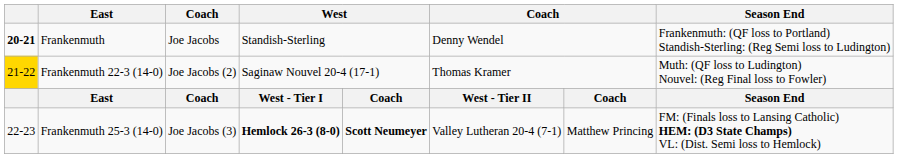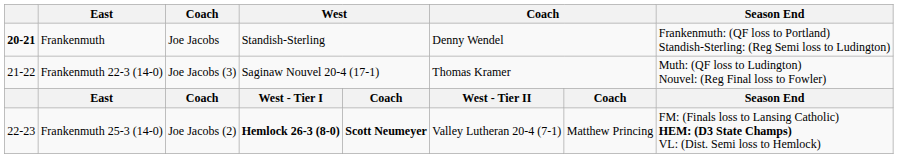Frankenmuth 22-3 (14-0) | column 1: gold background -> no background
Frankenmuth 22-3 (14-0) | column 3: Joe Jacobs (2) -> Joe Jacobs (3)
Frankenmuth 25-3 (14-0) | column 3: Joe Jacobs (3) -> Joe Jacobs (2)
